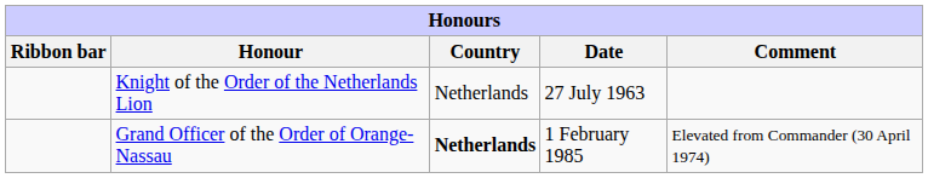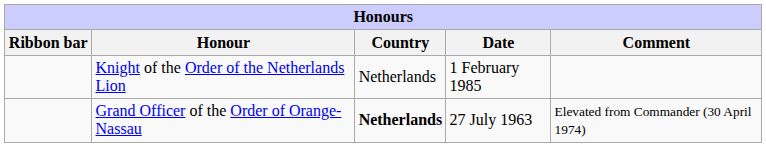Knight of the Order of the Netherlands Lion | Date: 27 July 1963 -> 1 February 1985
Grand Officer of the Order of Orange-Nassau | Date: 1 February 1985 -> 27 July 1963
